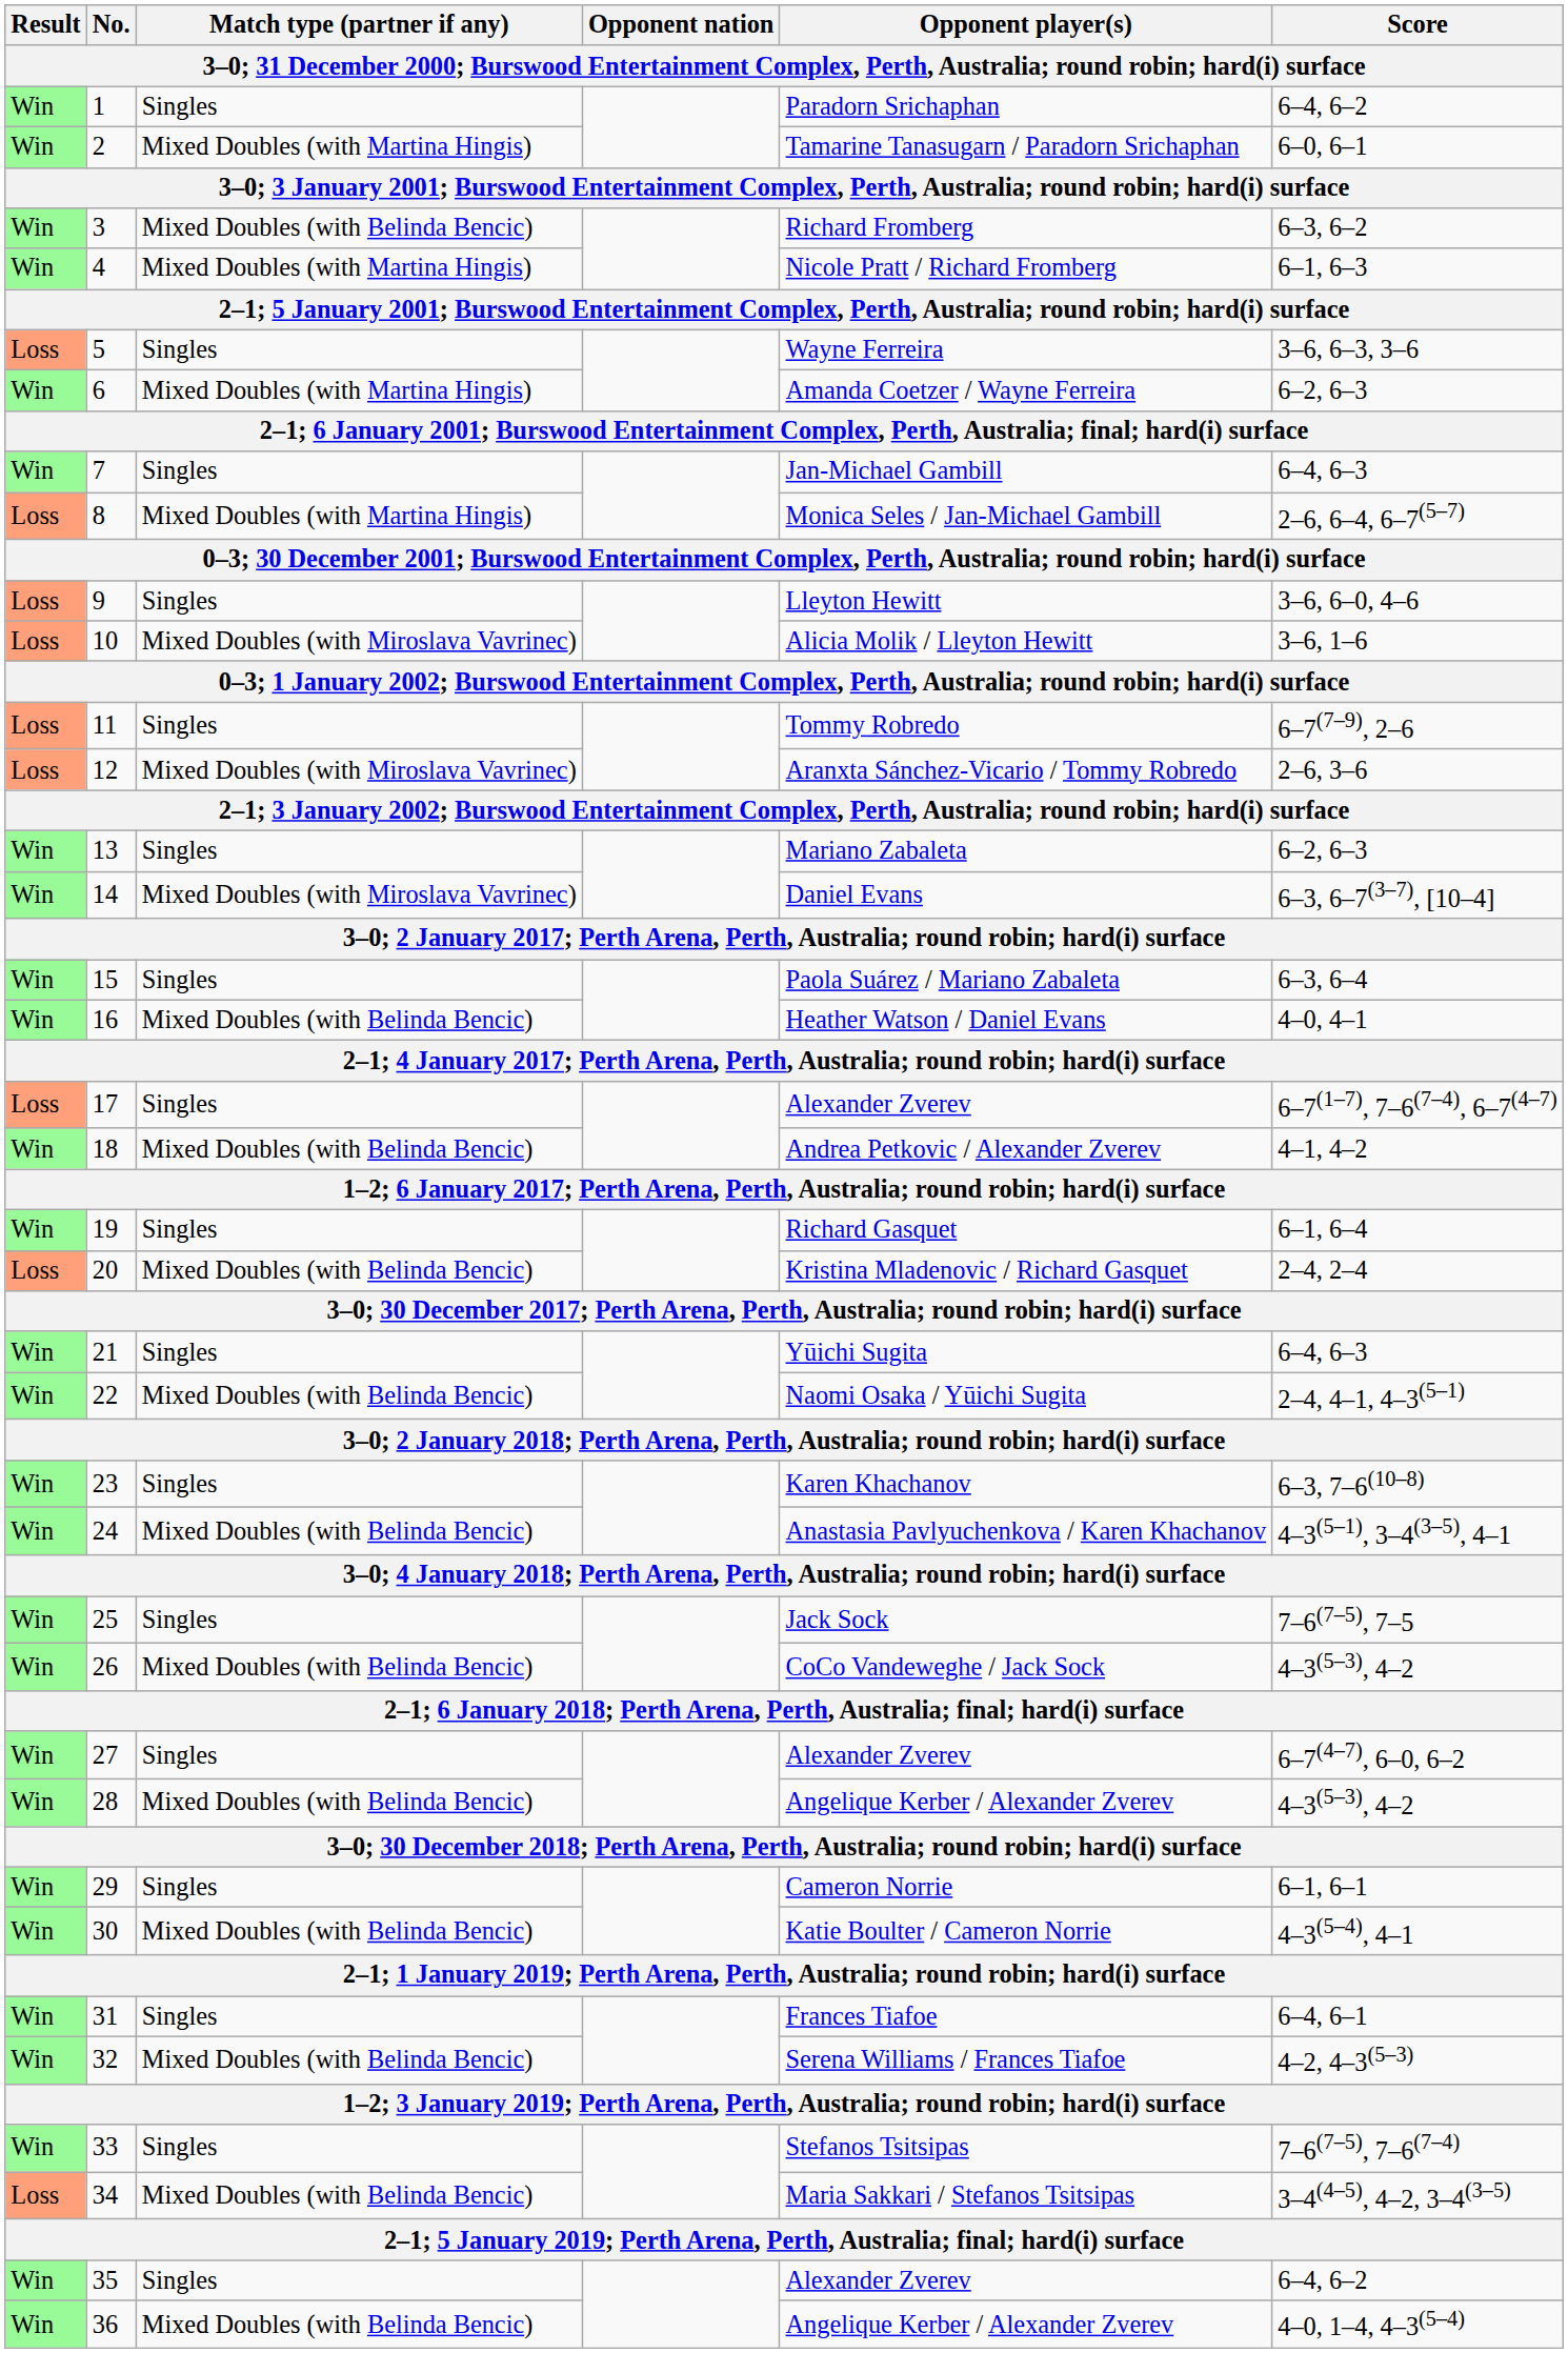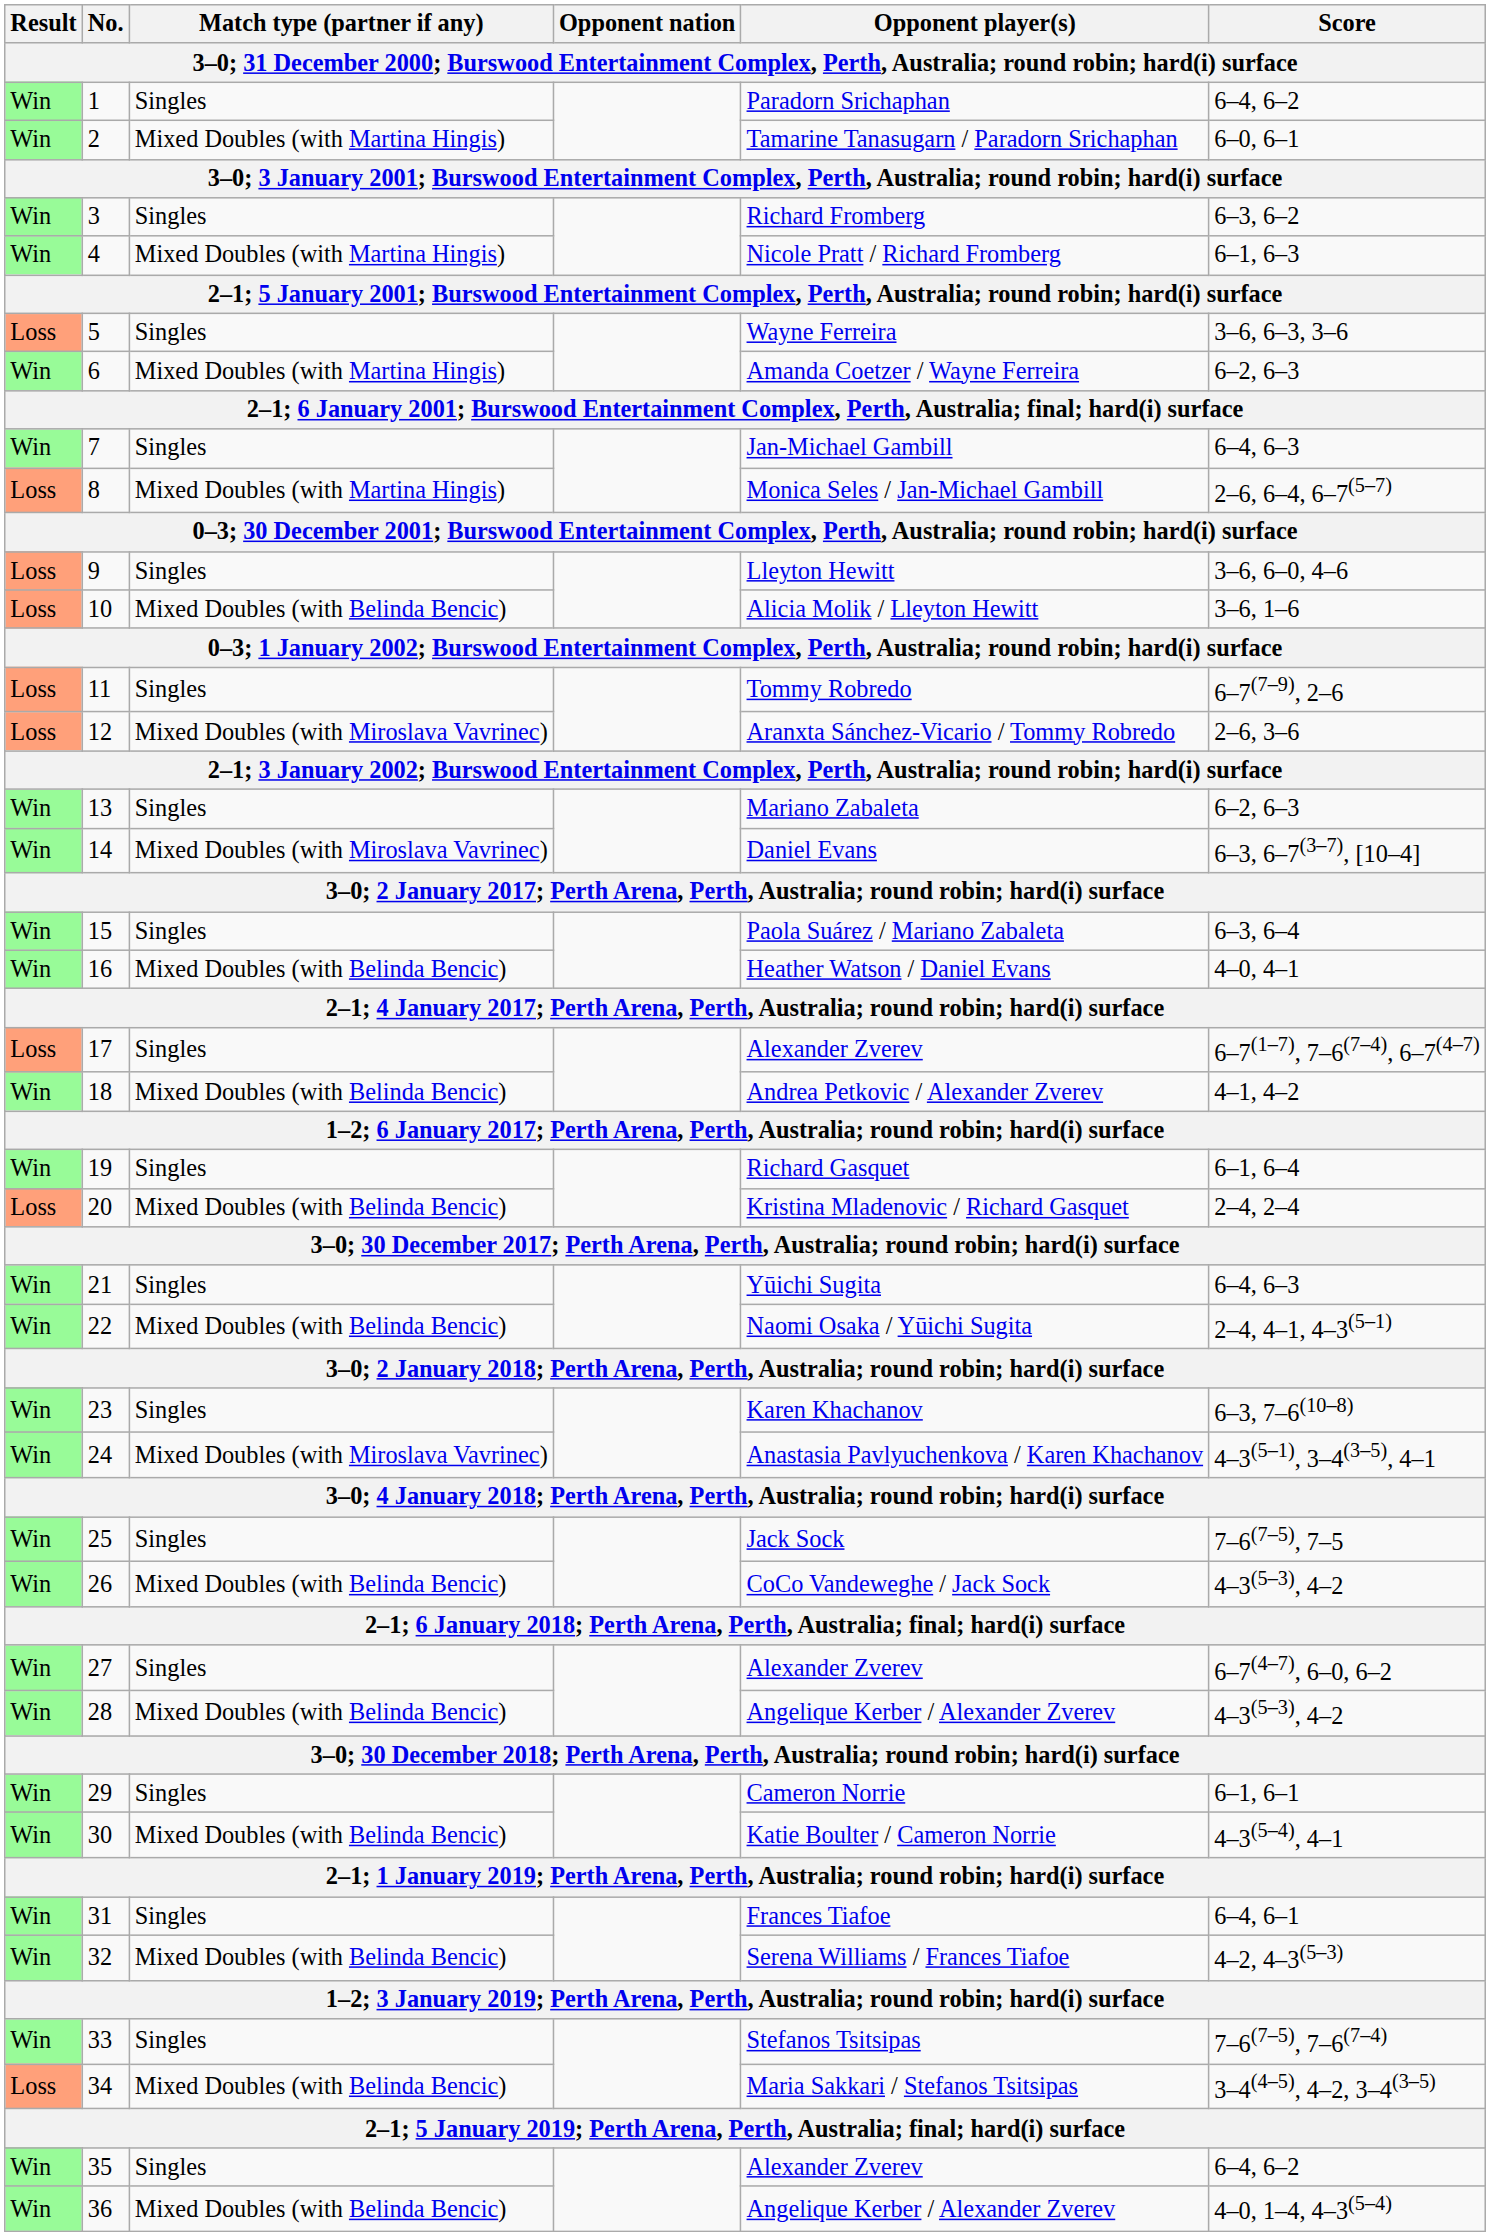3 | Match type (partner if any): Mixed Doubles (with Belinda Bencic) -> Singles
10 | Match type (partner if any): Mixed Doubles (with Miroslava Vavrinec) -> Mixed Doubles (with Belinda Bencic)
24 | Match type (partner if any): Mixed Doubles (with Belinda Bencic) -> Mixed Doubles (with Miroslava Vavrinec)
